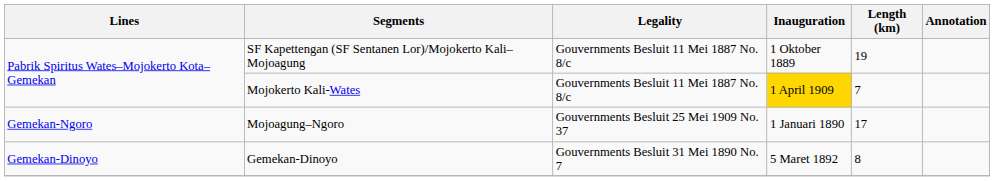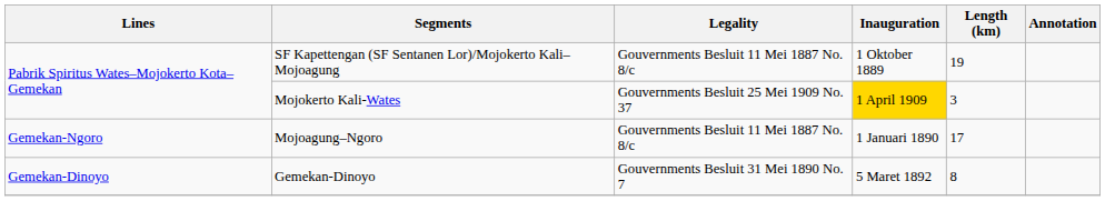Mojokerto Kali-Wates | Legality: Gouvernments Besluit 11 Mei 1887 No. 8/c -> Gouvernments Besluit 25 Mei 1909 No. 37
Mojokerto Kali-Wates | Length (km): 7 -> 3
Mojoagung–Ngoro | Legality: Gouvernments Besluit 25 Mei 1909 No. 37 -> Gouvernments Besluit 11 Mei 1887 No. 8/c
